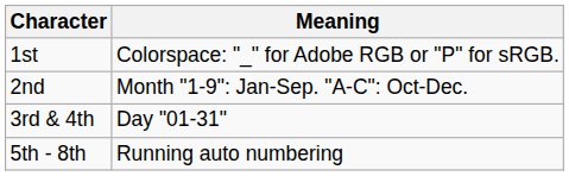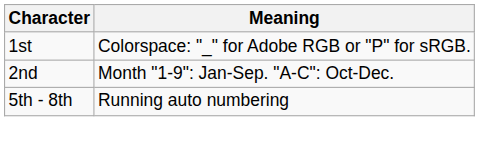- row: 3rd & 4th | Day "01-31"
